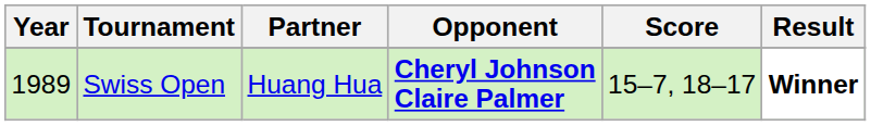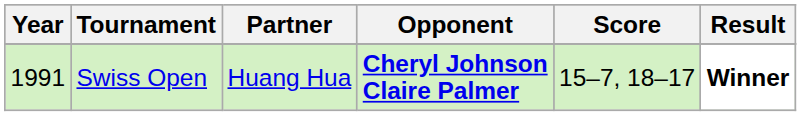Swiss Open | Year: 1989 -> 1991
